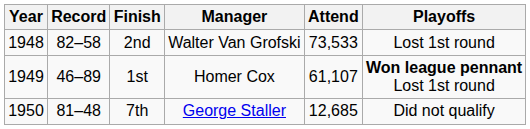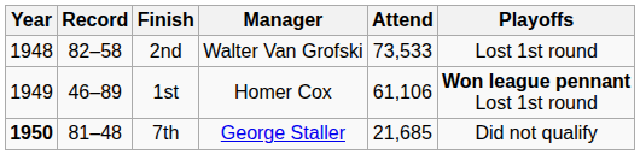1st | Attend: 61,107 -> 61,106
7th | Year: normal -> bold
7th | Attend: 12,685 -> 21,685
